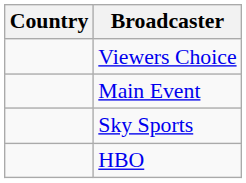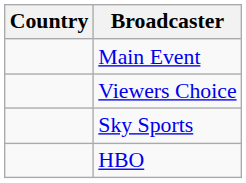rows swapped: Main Event <-> Viewers Choice
